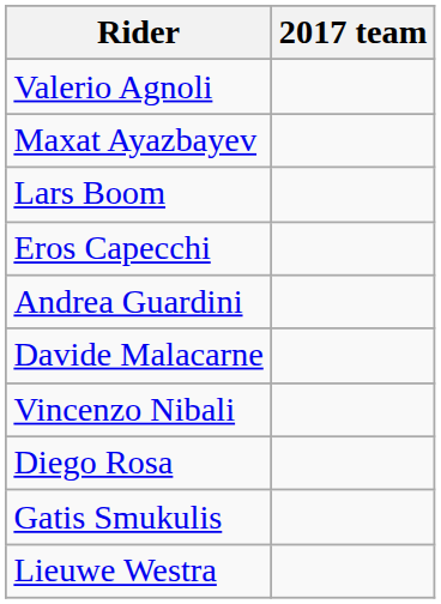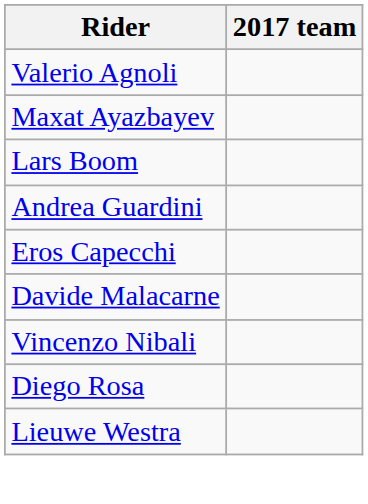rows swapped: Eros Capecchi <-> Andrea Guardini
- row: Gatis Smukulis
